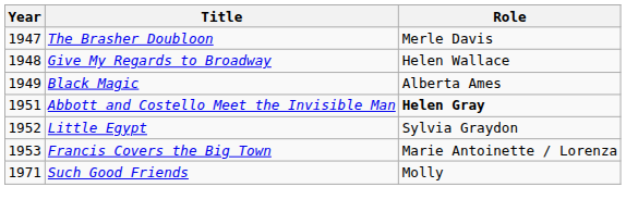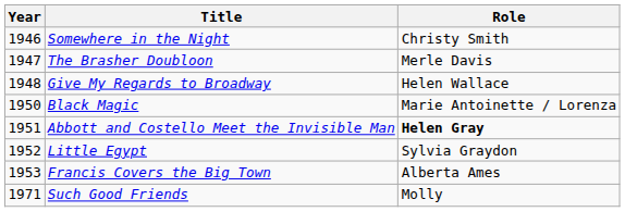+ row: 1946 | Somewhere in the Night | Christy Smith
Black Magic | Year: 1949 -> 1950
Black Magic | Role: Alberta Ames -> Marie Antoinette / Lorenza
Francis Covers the Big Town | Role: Marie Antoinette / Lorenza -> Alberta Ames
